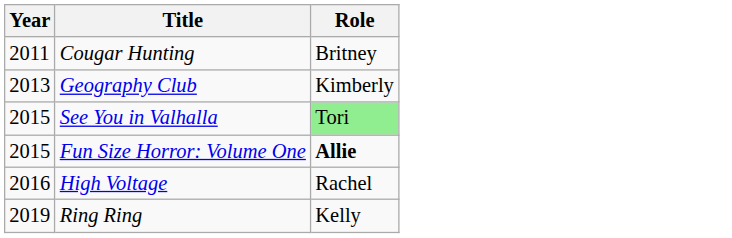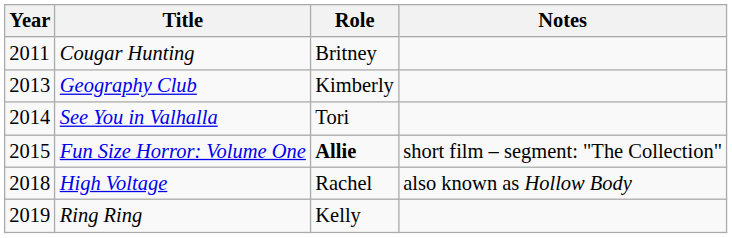+ column: Notes | short film – segment: "The Collection" | also known as Hollow Body
See You in Valhalla | Year: 2015 -> 2014
See You in Valhalla | Role: lightgreen background -> no background
High Voltage | Year: 2016 -> 2018
